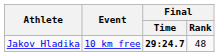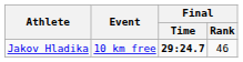Jakov Hladika | Final / Rank: 48 -> 46
